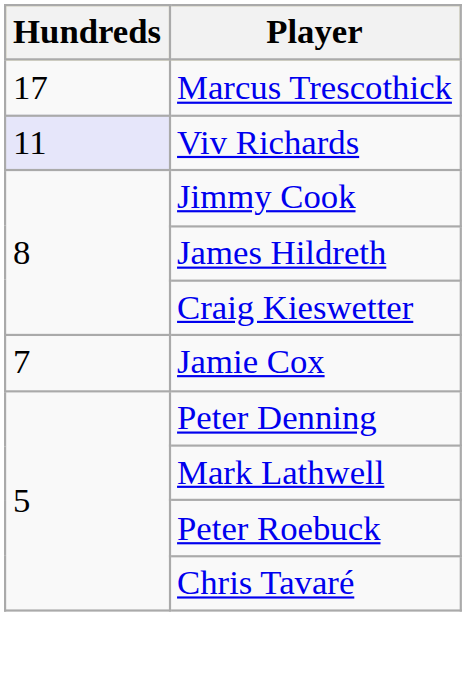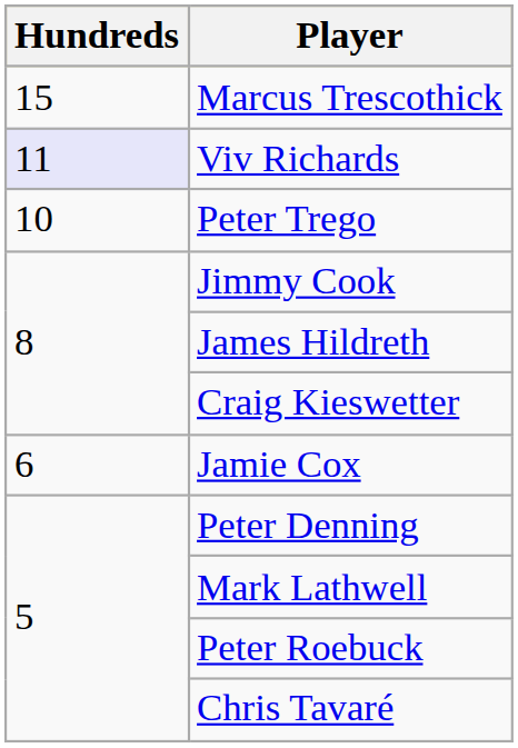Marcus Trescothick | Hundreds: 17 -> 15
+ row: 10 | Peter Trego
Jamie Cox | Hundreds: 7 -> 6
